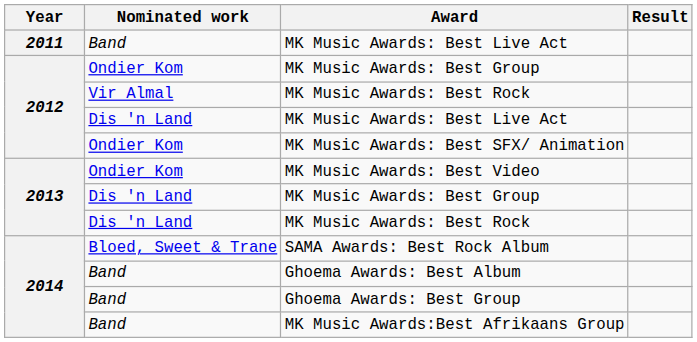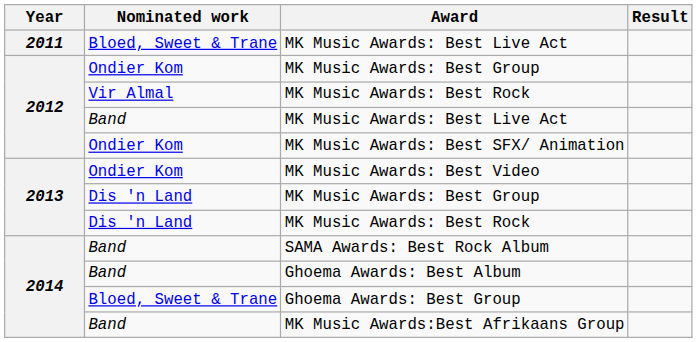2011 / MK Music Awards: Best Live Act | Nominated work: Band -> Bloed, Sweet & Trane
2012 / MK Music Awards: Best Live Act | Nominated work: Dis 'n Land -> Band
SAMA Awards: Best Rock Album | Nominated work: Bloed, Sweet & Trane -> Band
Ghoema Awards: Best Group | Nominated work: Band -> Bloed, Sweet & Trane
